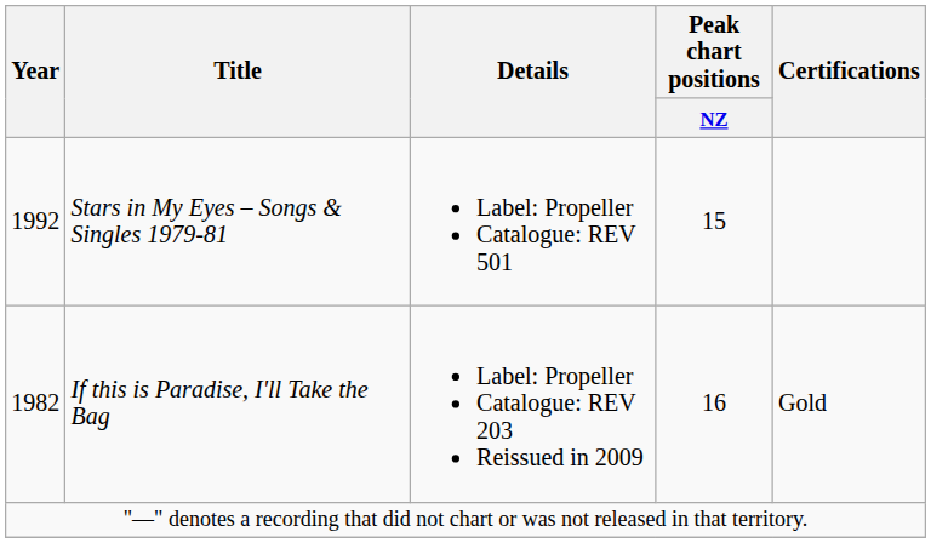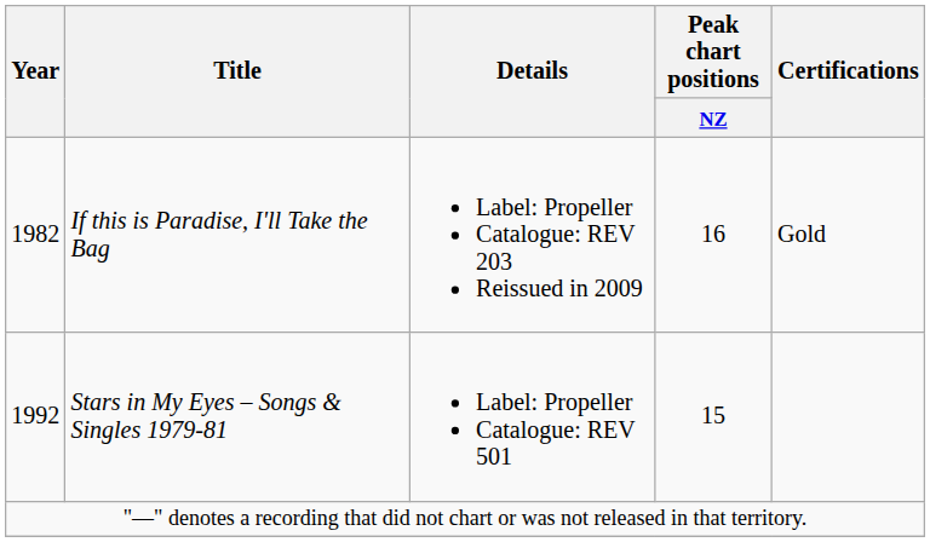rows swapped: If this is Paradise, I'll Take the Bag <-> Stars in My Eyes – Songs & Singles 1979-81
